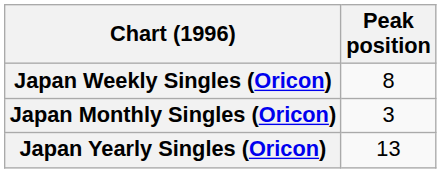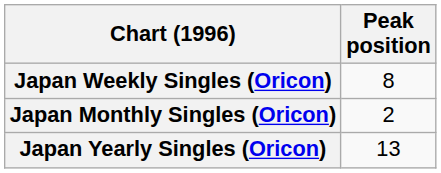Japan Monthly Singles (Oricon) | Peak position: 3 -> 2
